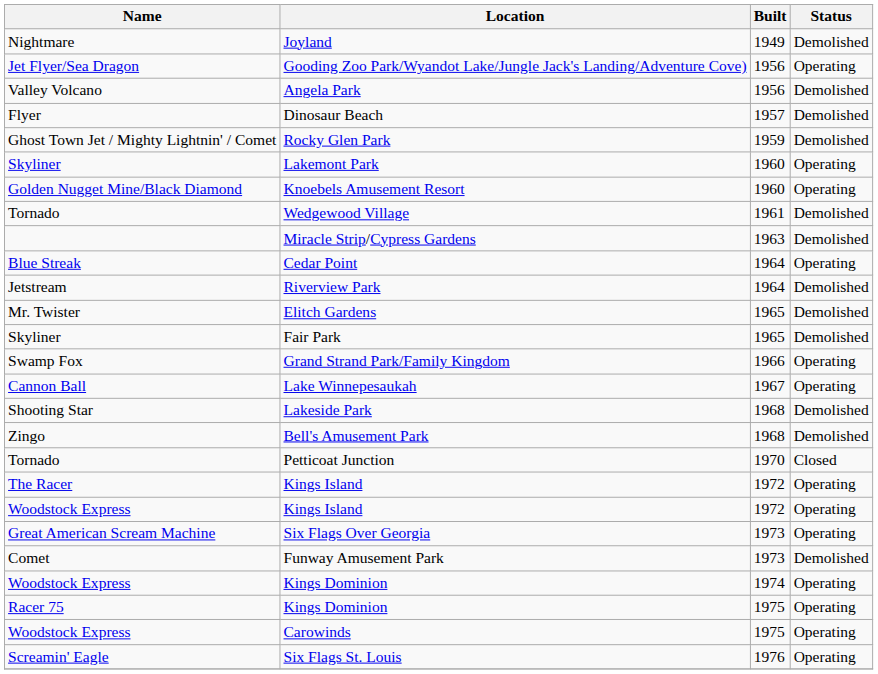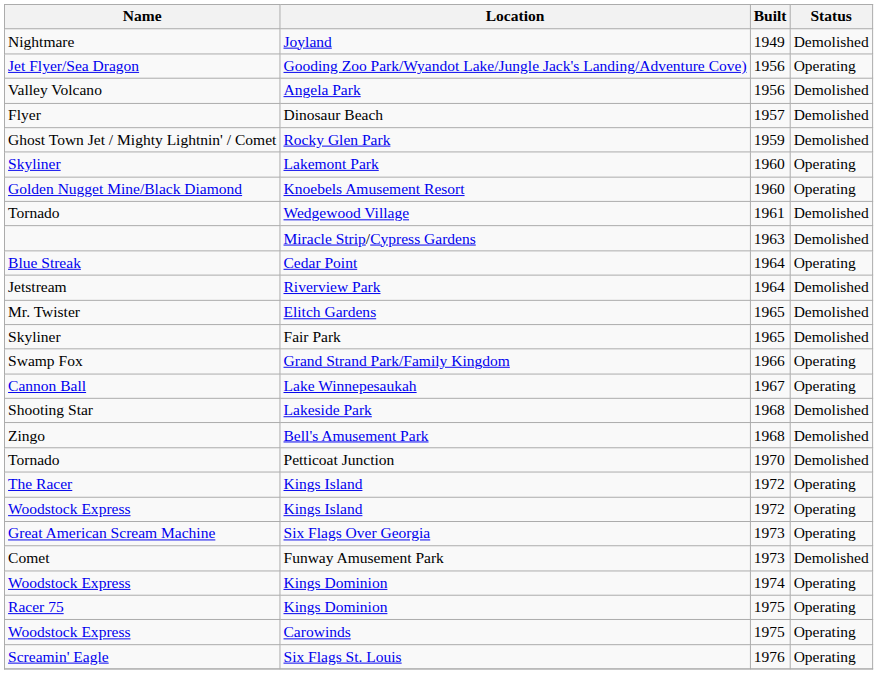Petticoat Junction | Status: Closed -> Demolished
